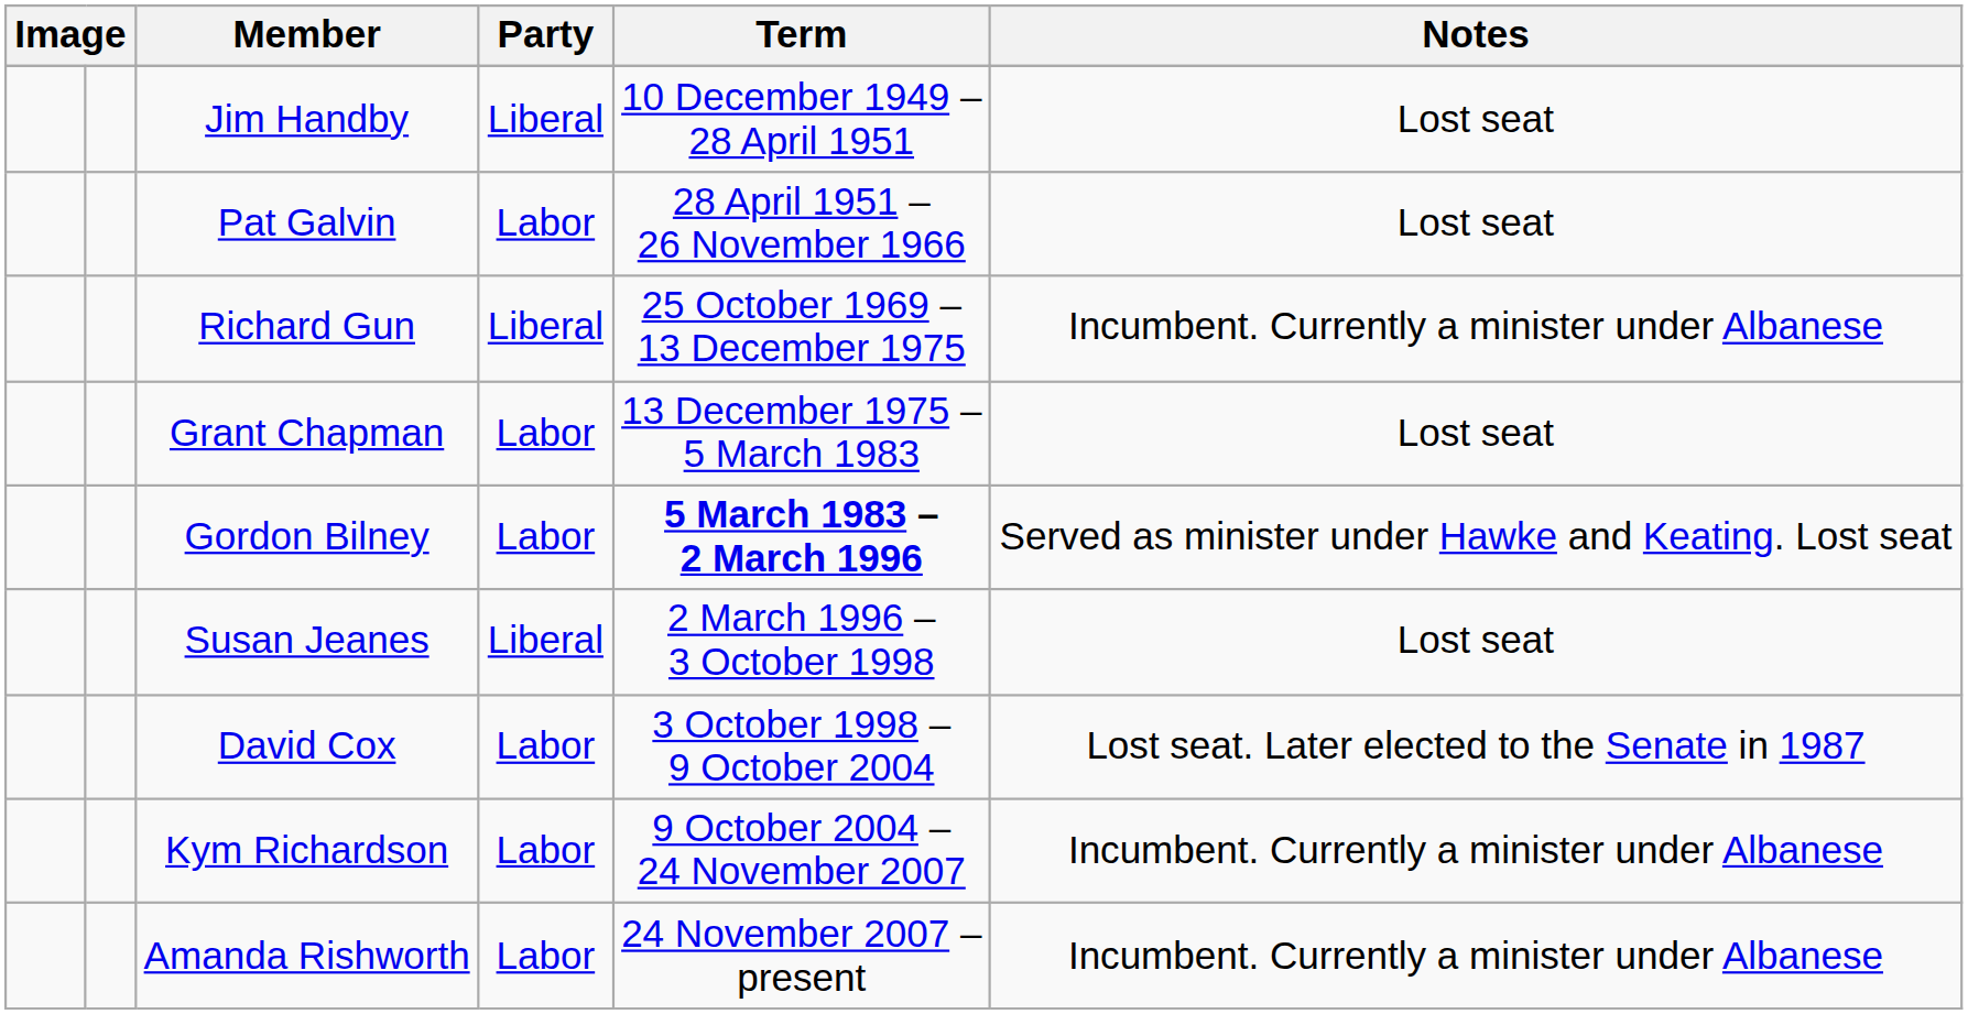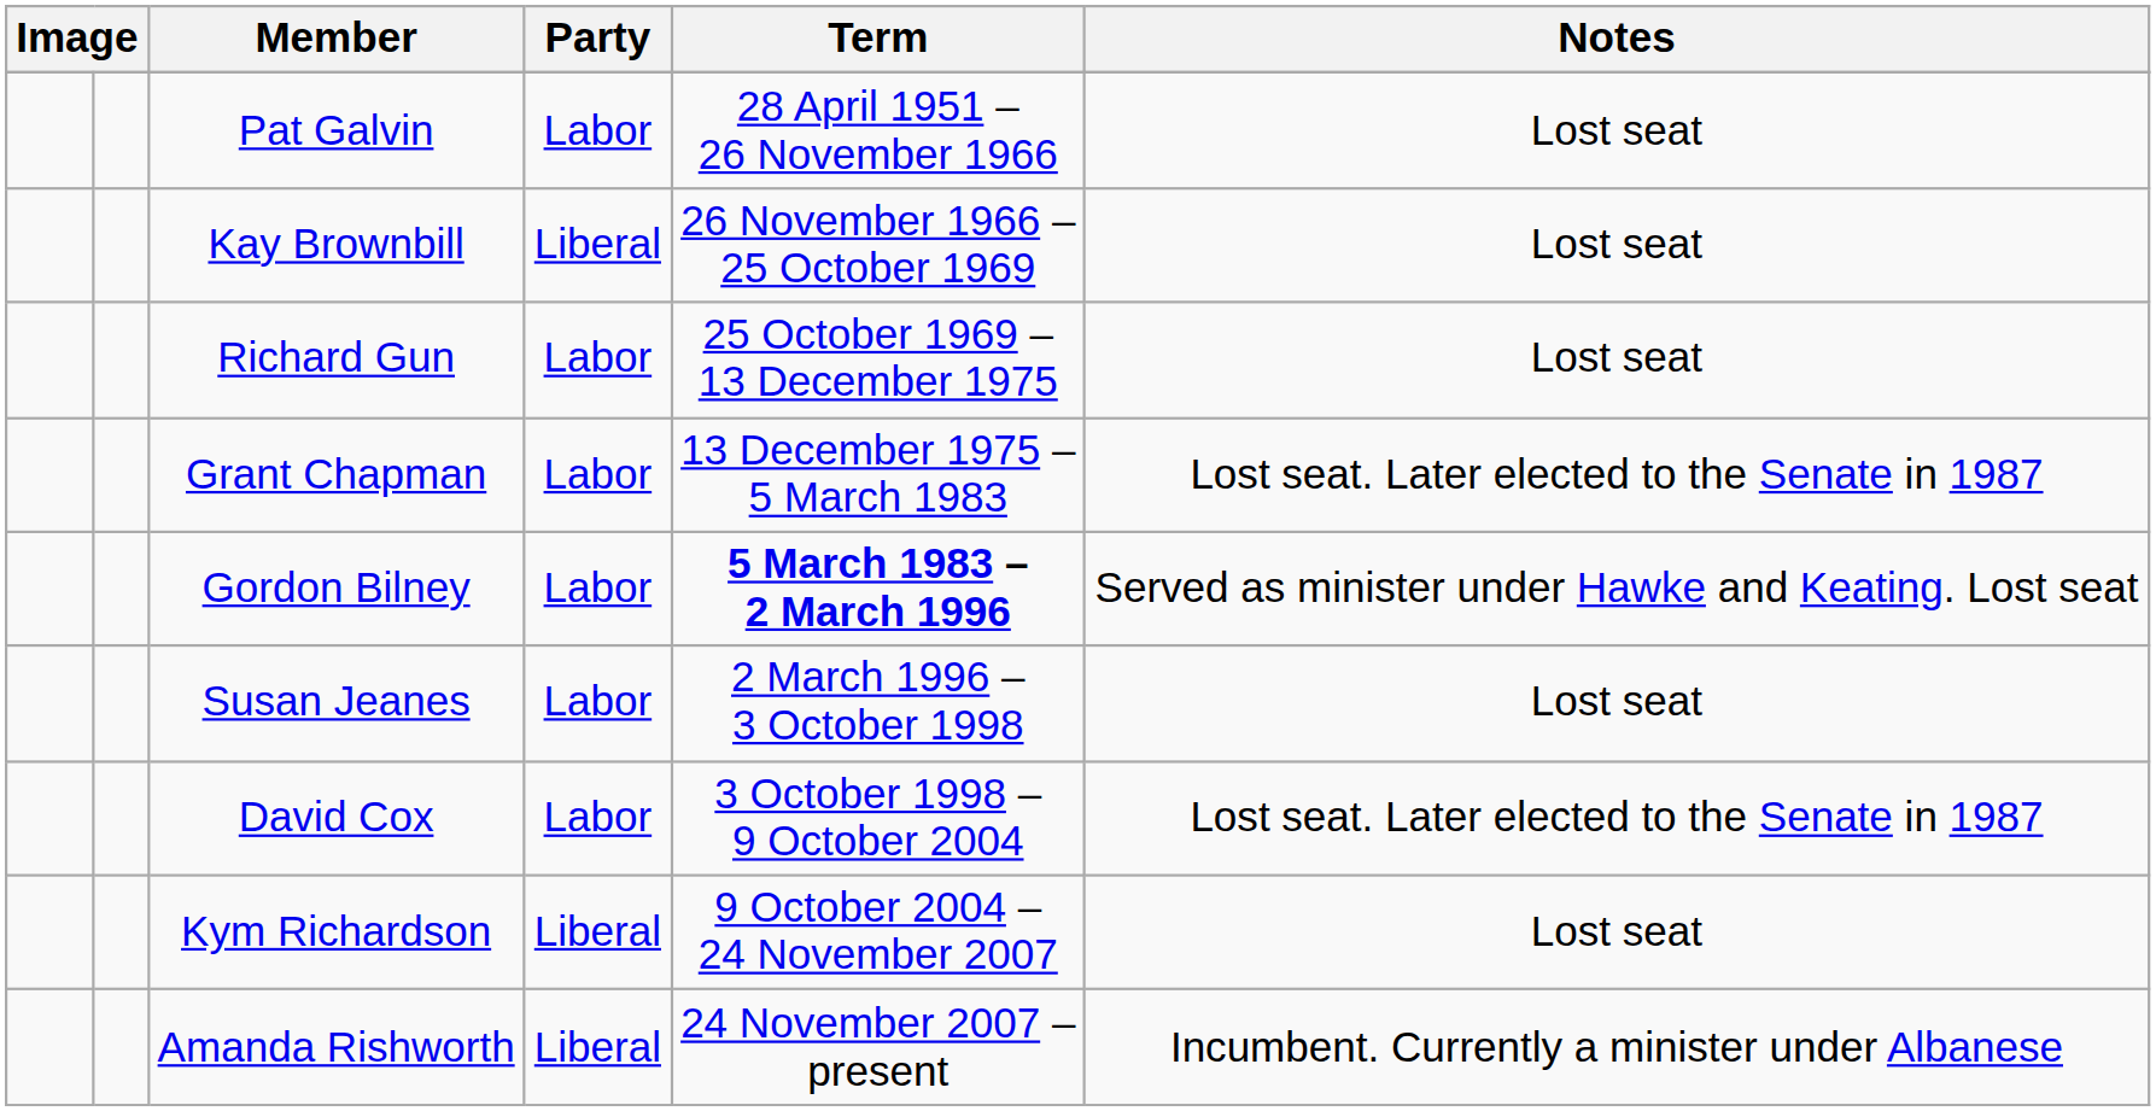- row: Jim Handby | Liberal | 10 December 1949 – 28 April 1951 | Lost seat
+ row: Kay Brownbill | Liberal | 26 November 1966 – 25 October 1969 | Lost seat
Richard Gun | Party: Liberal -> Labor
Richard Gun | Notes: Incumbent. Currently a minister under Albanese -> Lost seat
Grant Chapman | Notes: Lost seat -> Lost seat. Later elected to the Senate in 1987
Susan Jeanes | Party: Liberal -> Labor
Kym Richardson | Party: Labor -> Liberal
Kym Richardson | Notes: Incumbent. Currently a minister under Albanese -> Lost seat
Amanda Rishworth | Party: Labor -> Liberal
